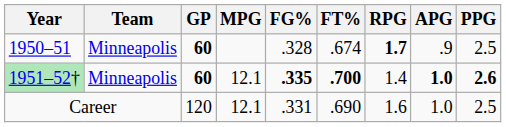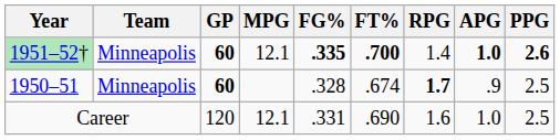rows swapped: 1950–51 <-> 1951–52†
